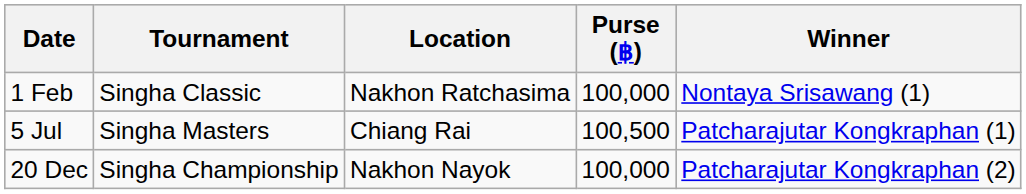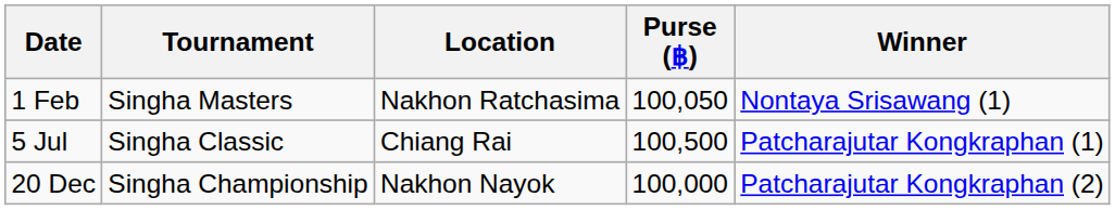1 Feb | Tournament: Singha Classic -> Singha Masters
1 Feb | Purse (฿): 100,000 -> 100,050
5 Jul | Tournament: Singha Masters -> Singha Classic
